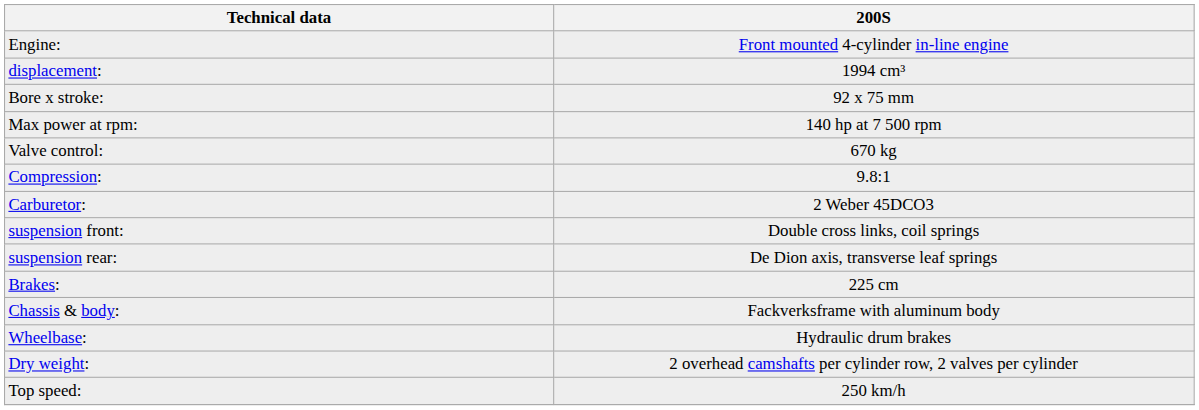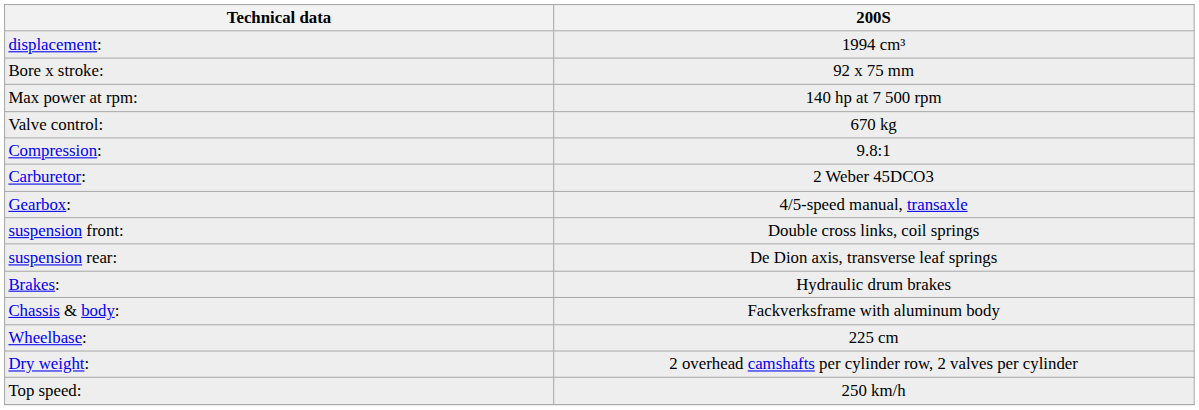- row: Engine: | Front mounted 4-cylinder in-line engine
+ row: Gearbox: | 4/5-speed manual, transaxle
Brakes: | 200S: 225 cm -> Hydraulic drum brakes
Wheelbase: | 200S: Hydraulic drum brakes -> 225 cm
